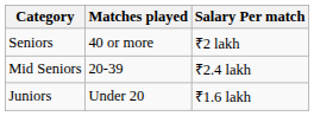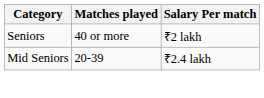- row: Juniors | Under 20 | ₹1.6 lakh
